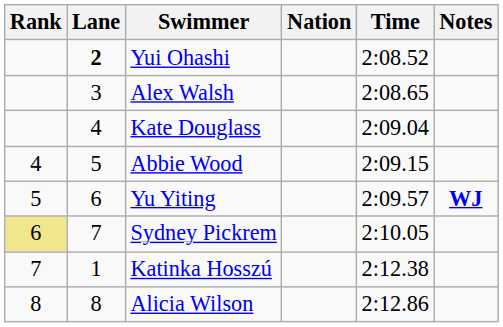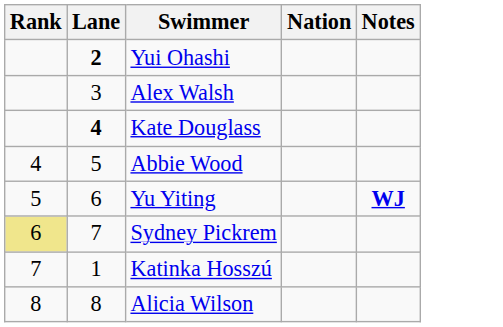- column: Time | 2:08.52 | 2:08.65 | 2:09.04 | 2:09.15 | 2:09.57 | 2:10.05 | 2:12.38 | 2:12.86
Kate Douglass | Lane: normal -> bold
